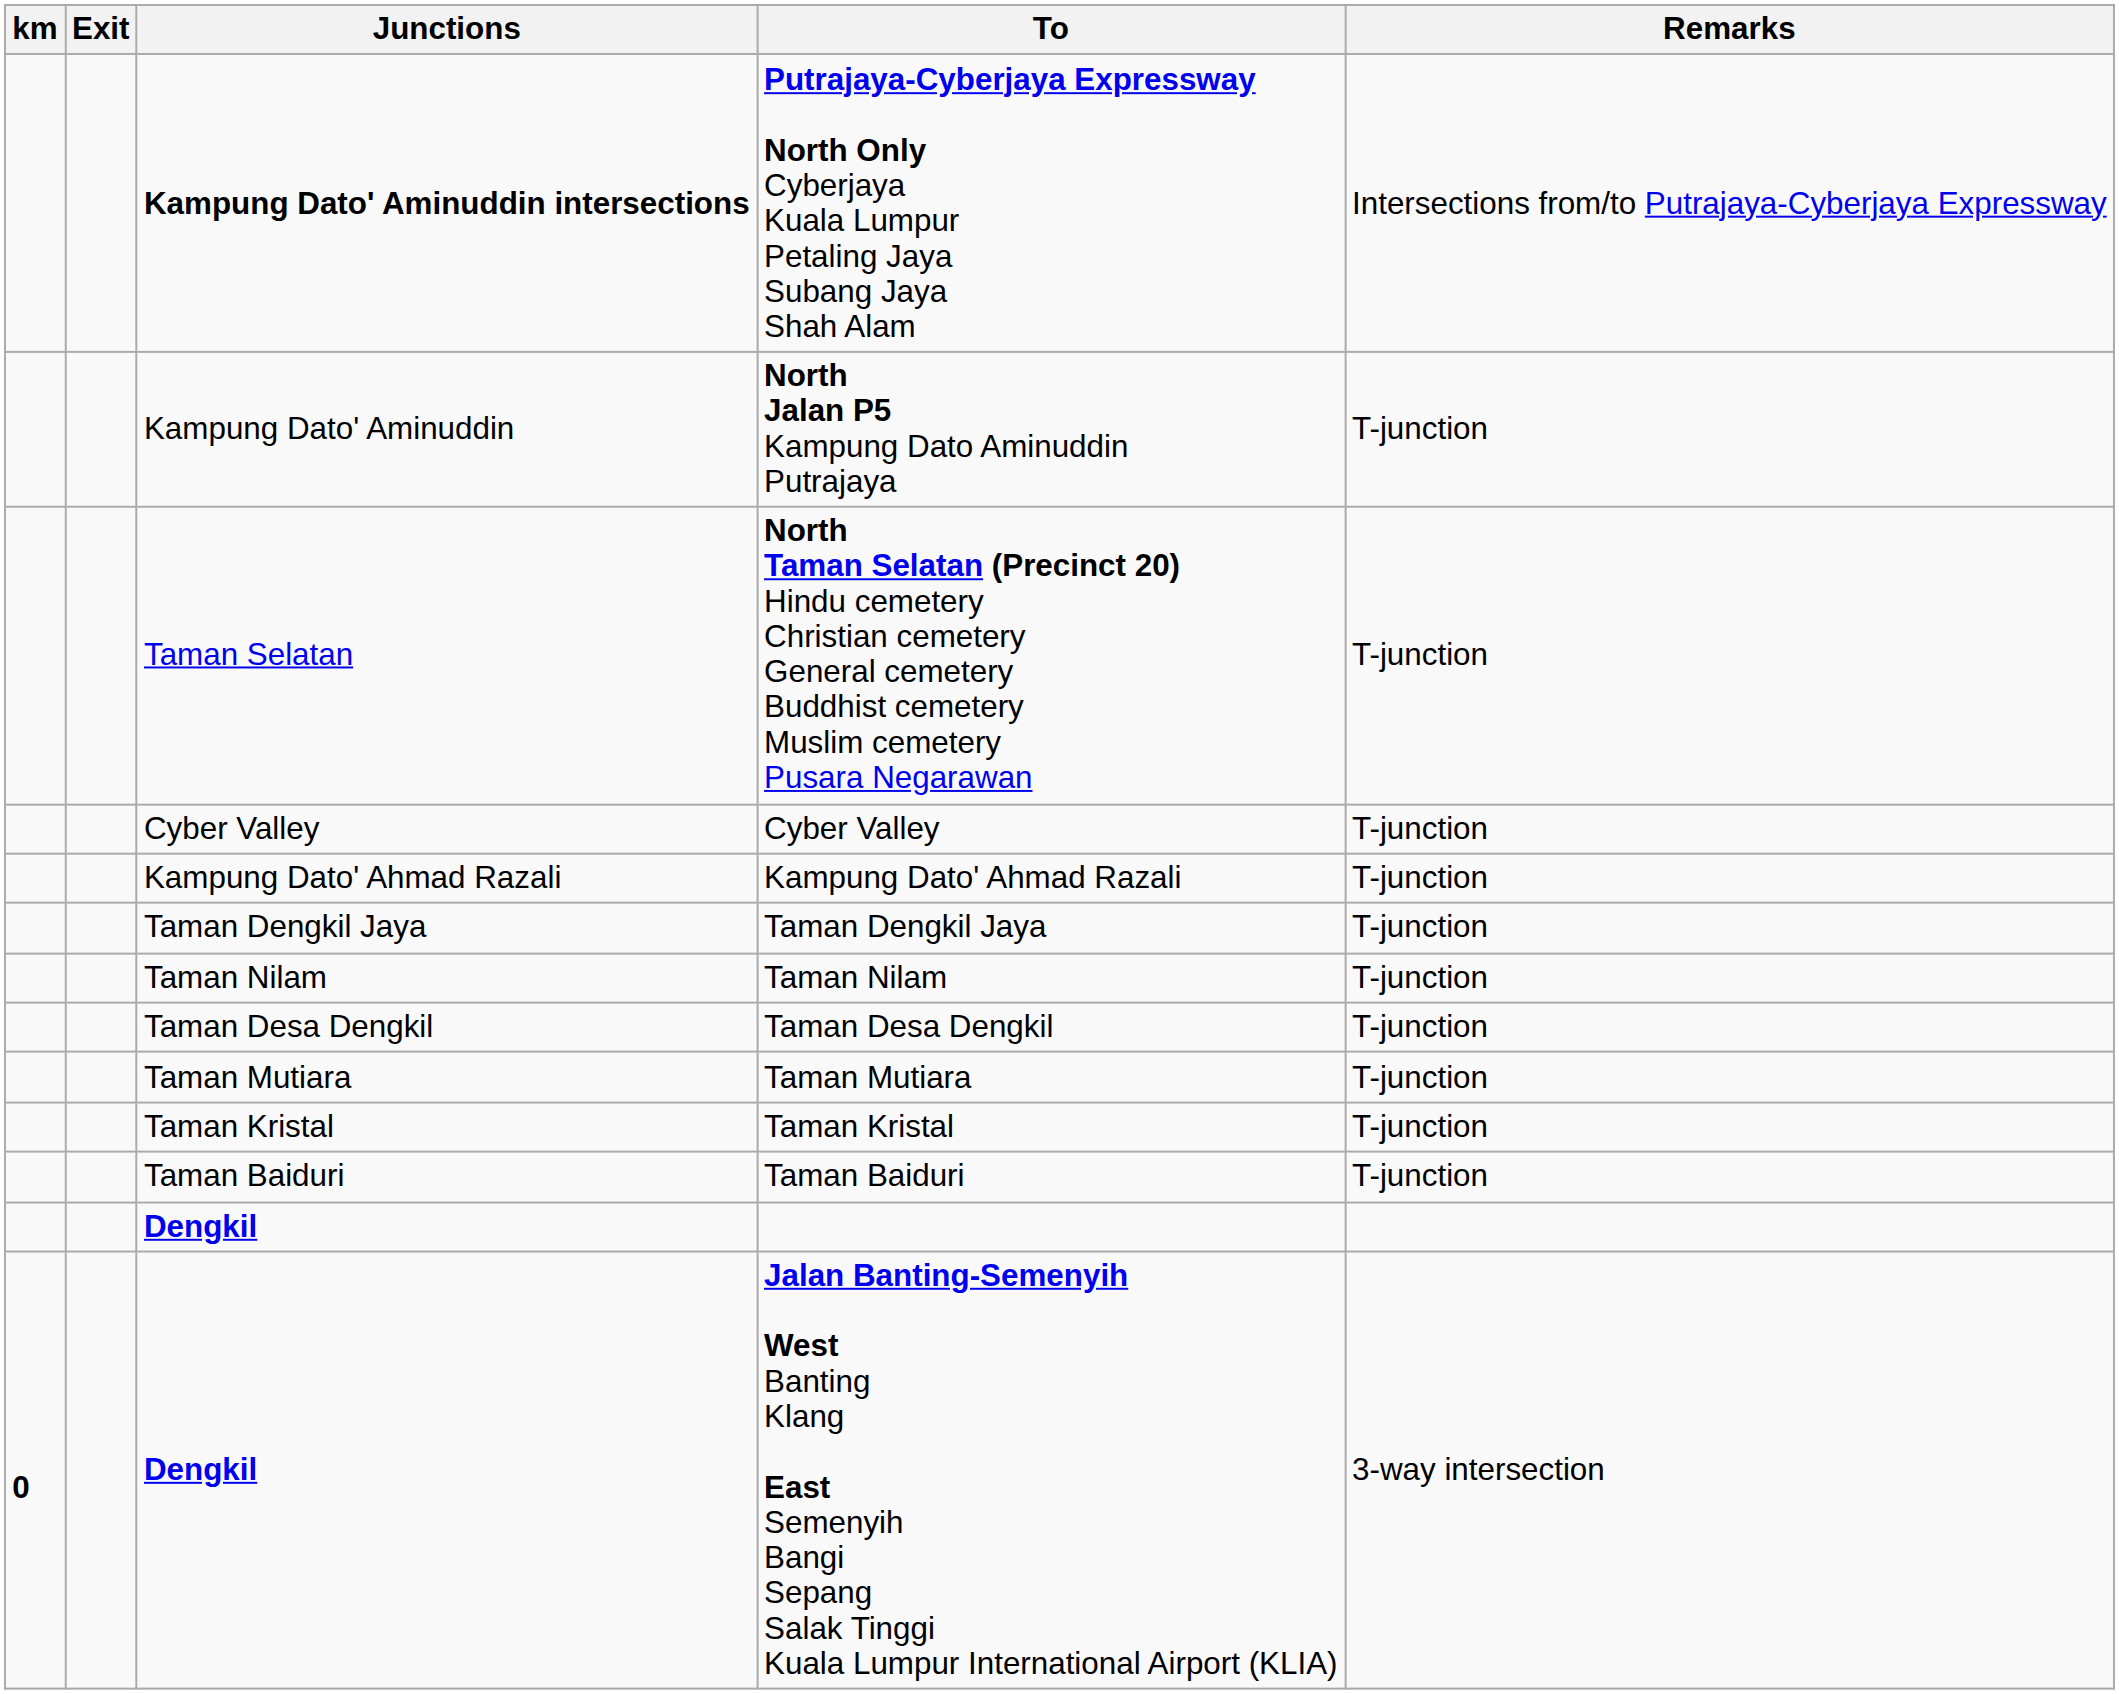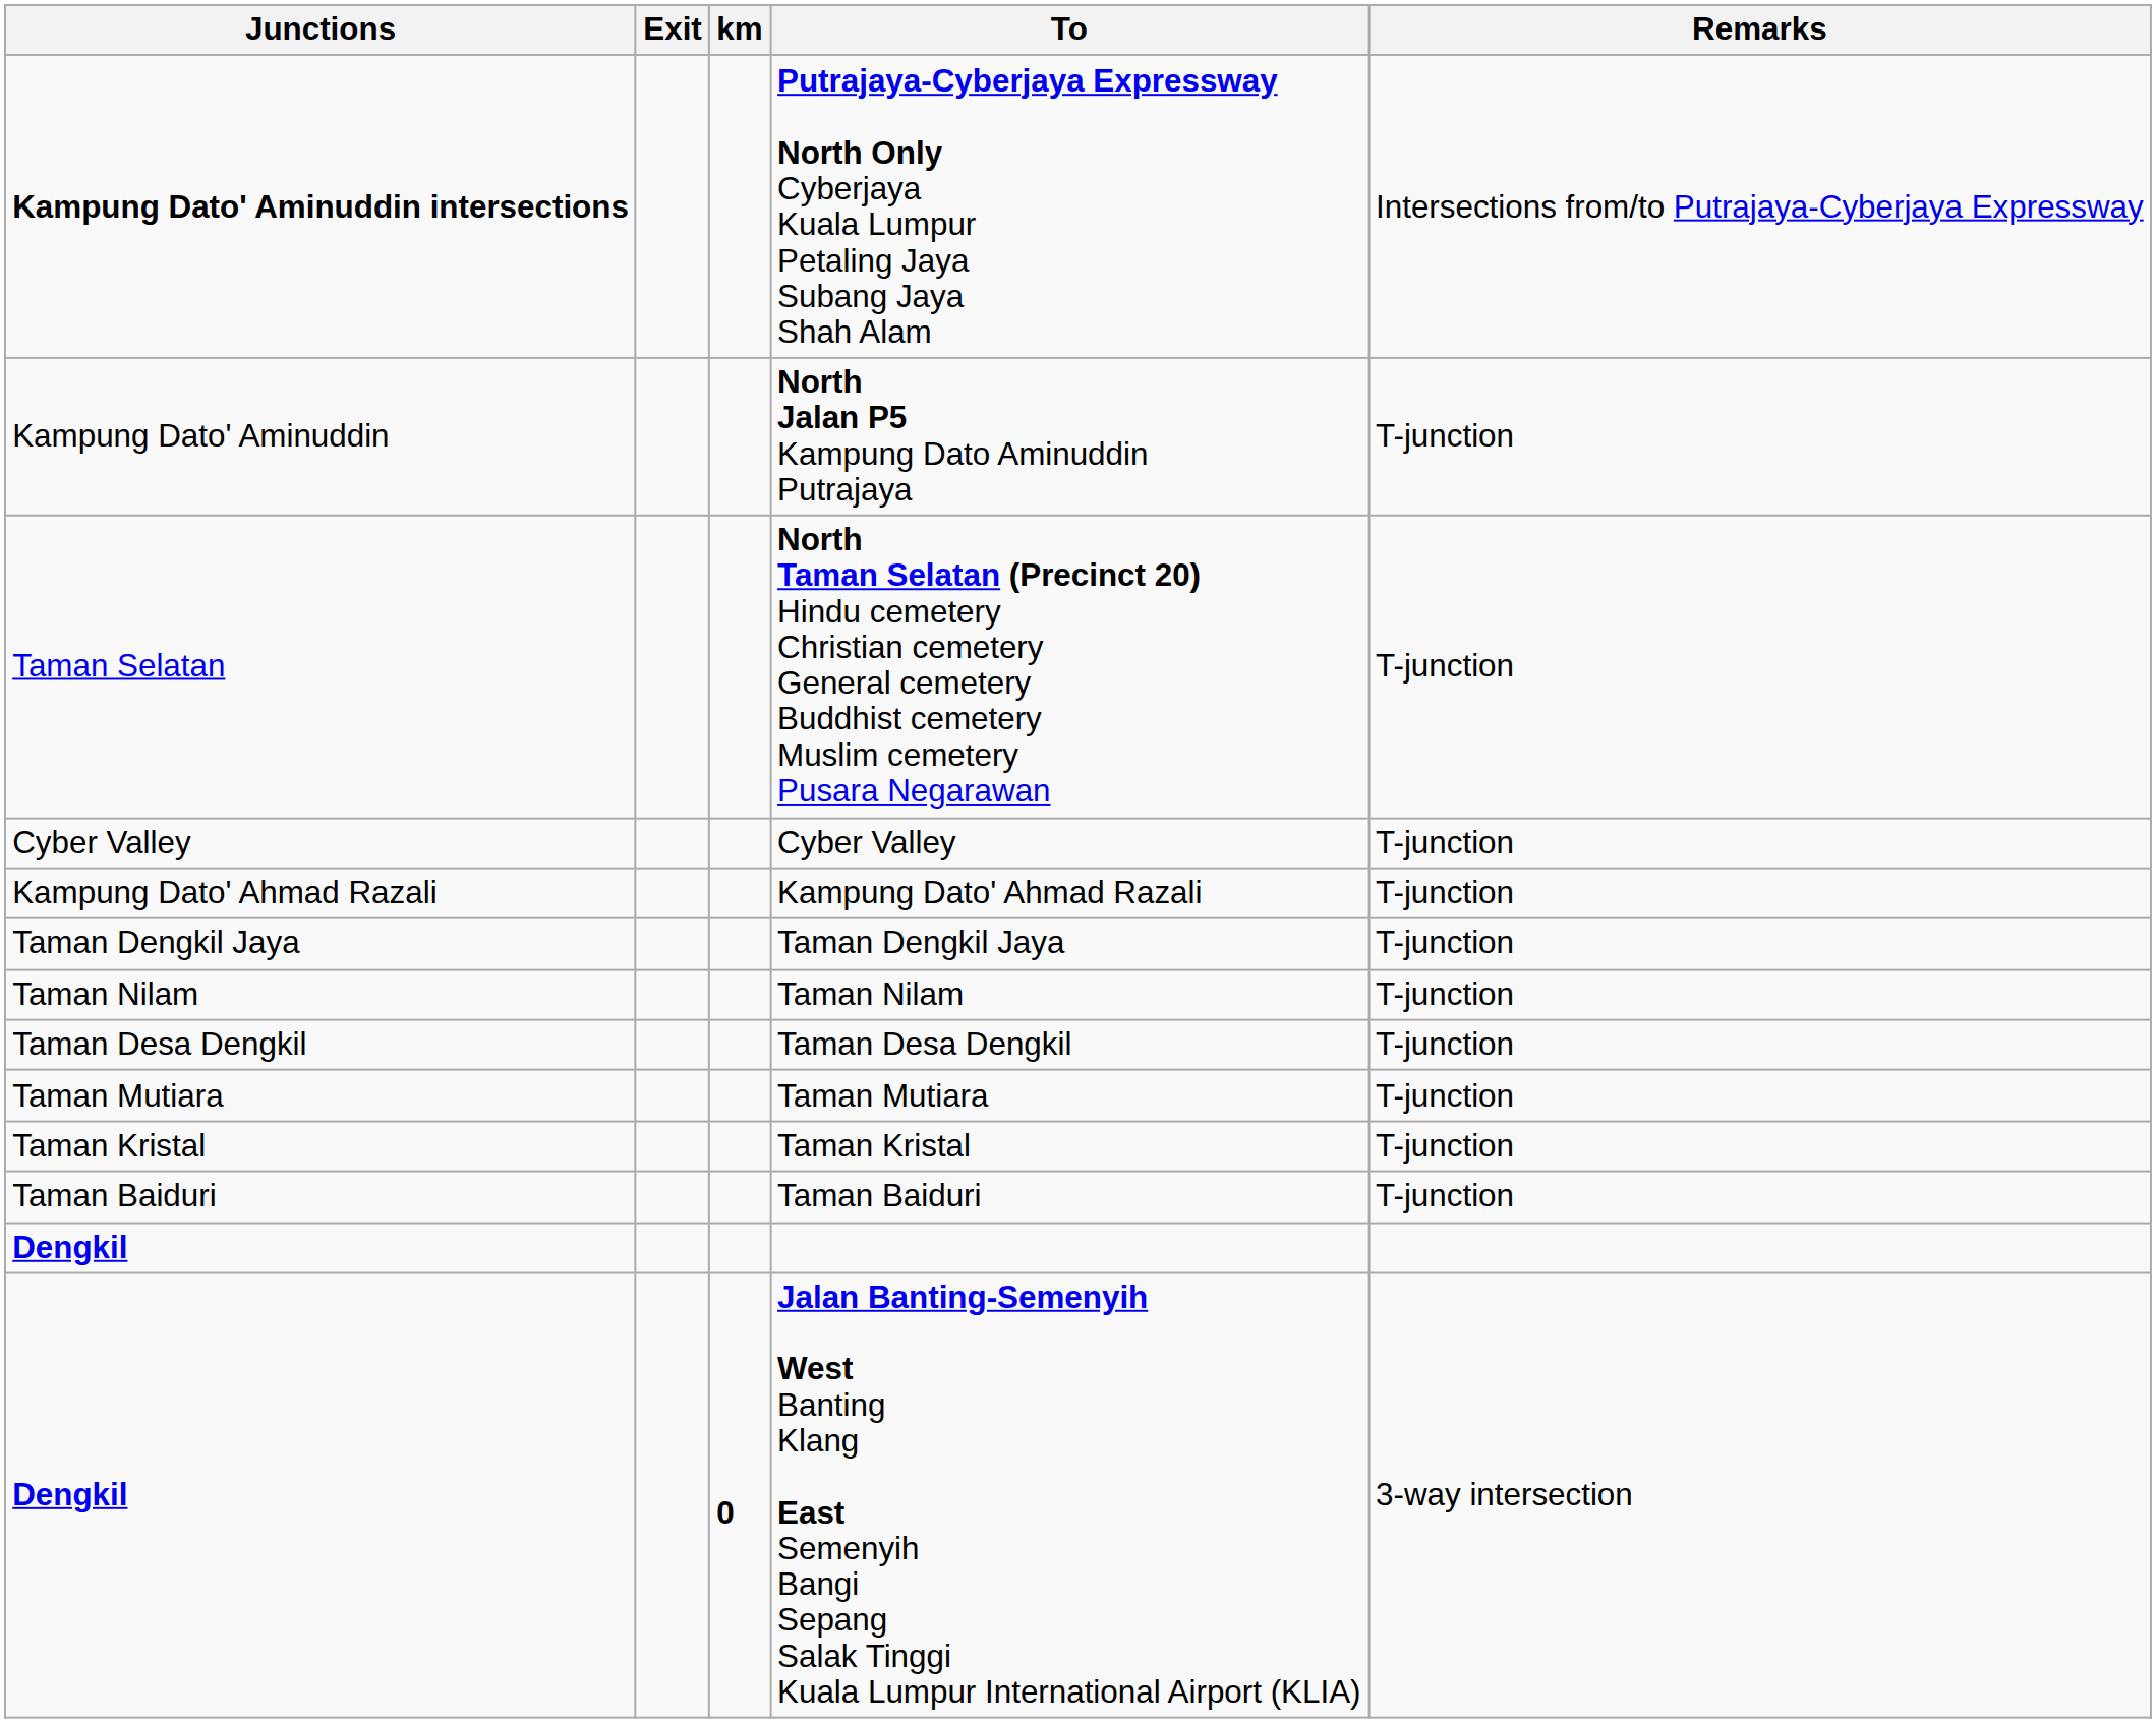columns swapped: km <-> Junctions
